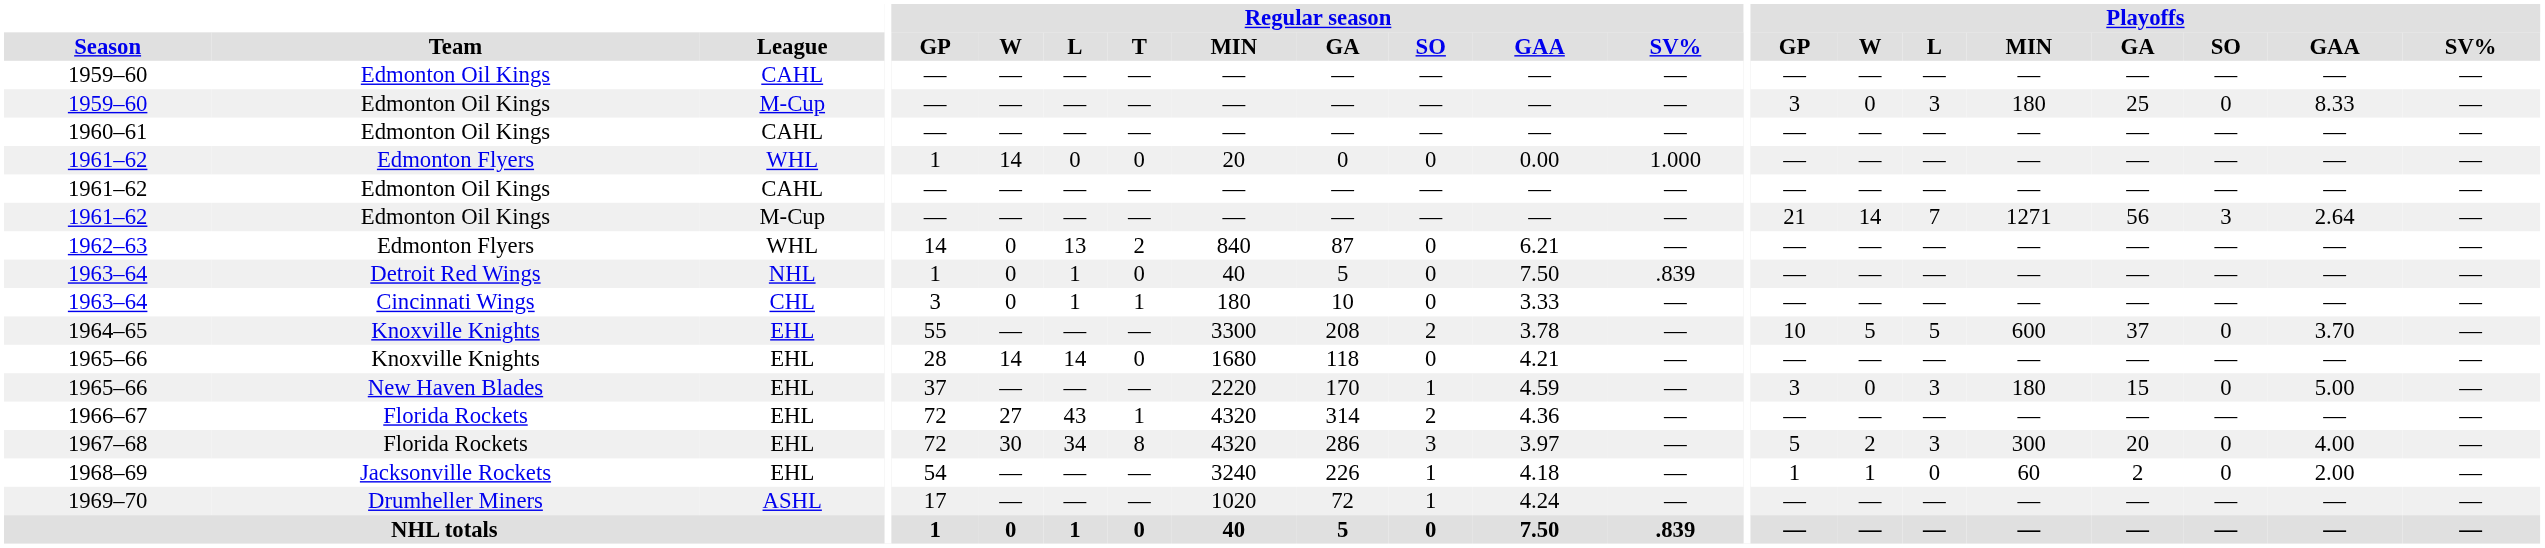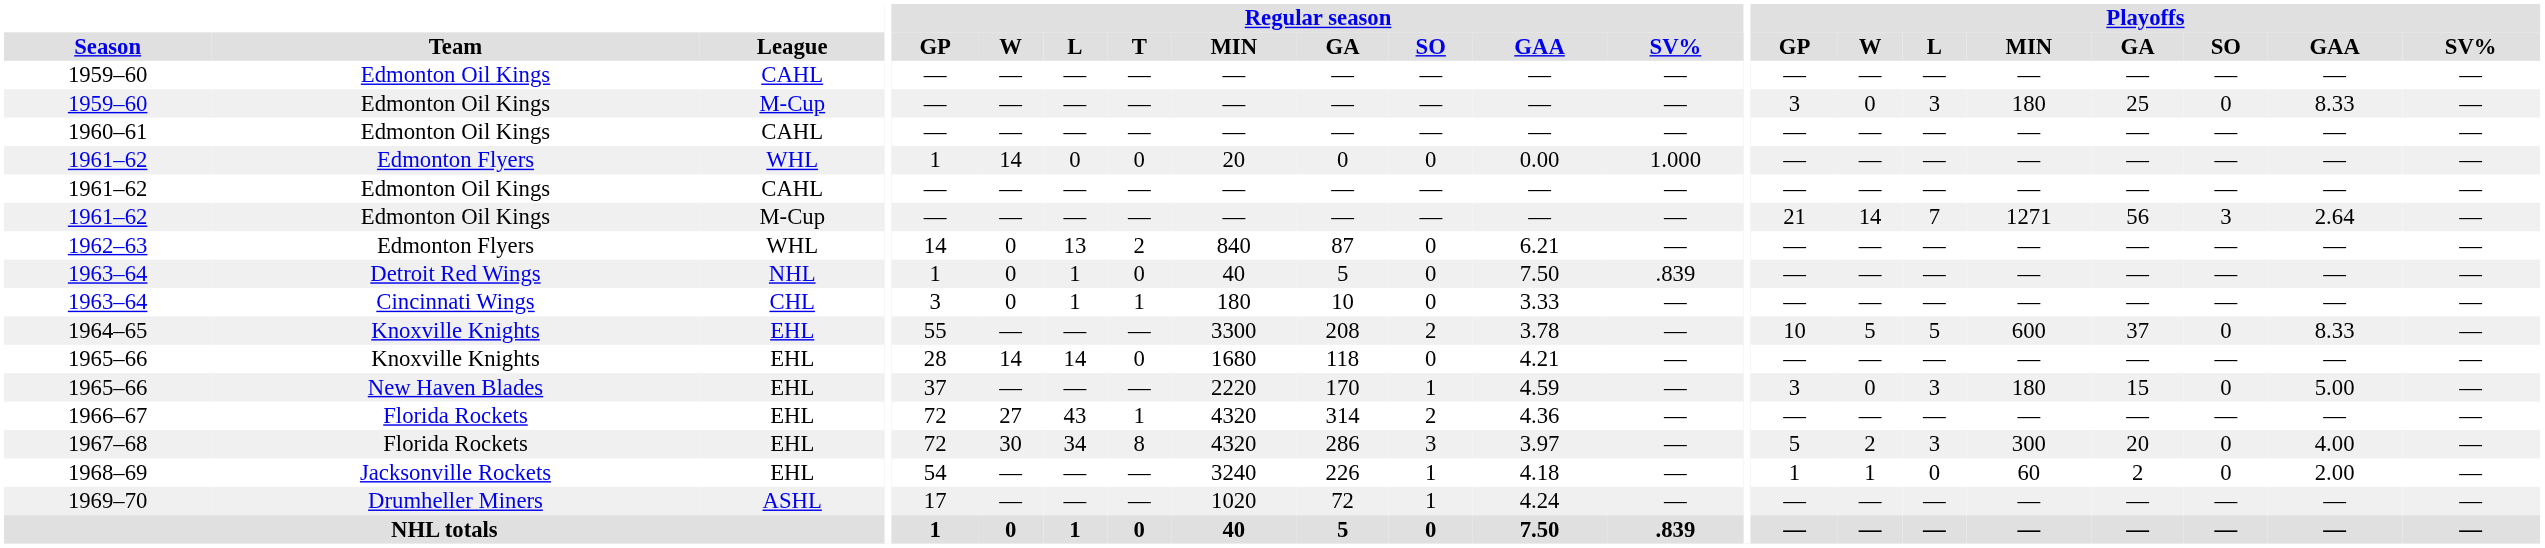1964–65 | Playoffs / GAA: 3.70 -> 8.33
